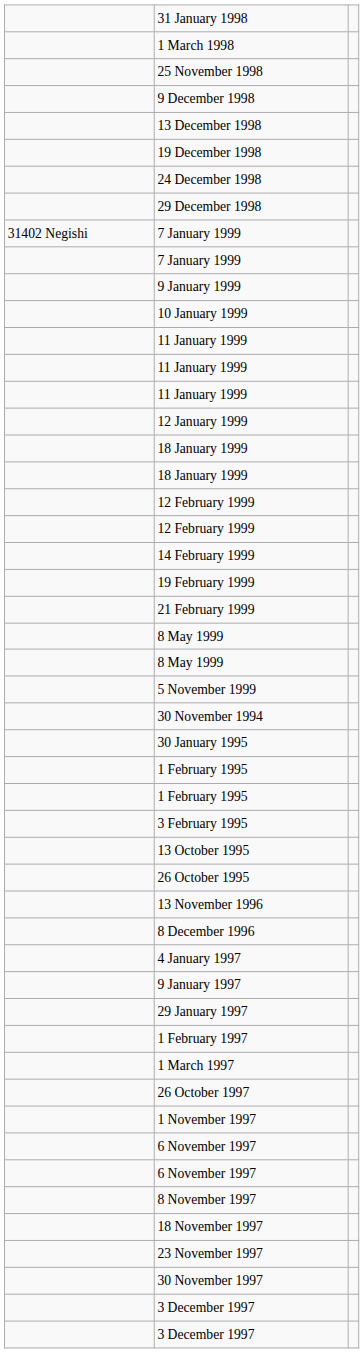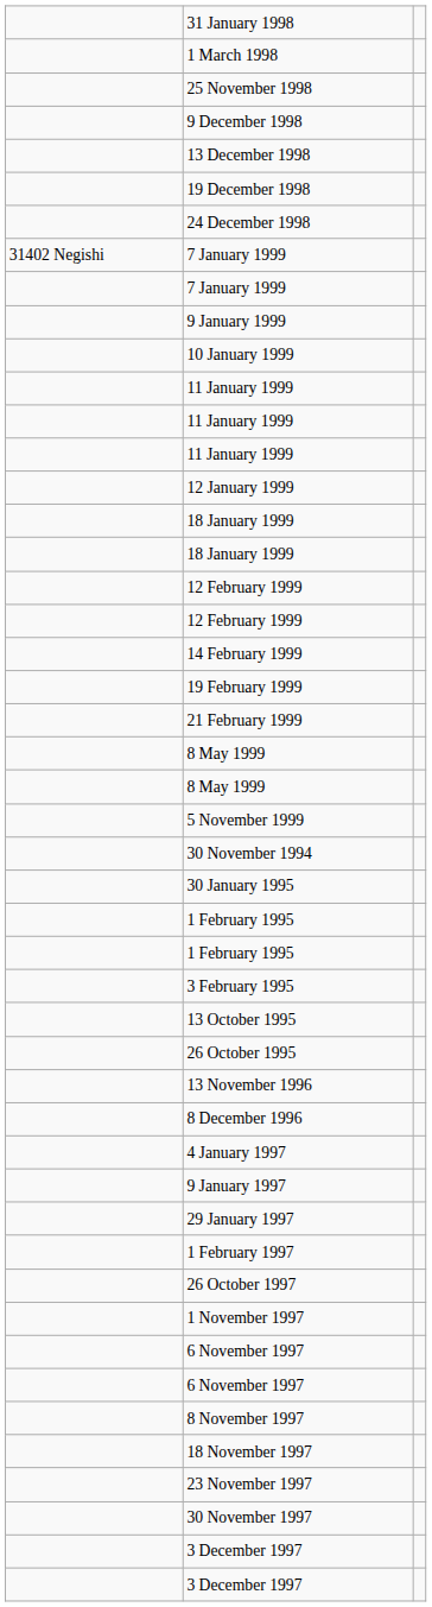- row: 29 December 1998
- row: 1 March 1997
